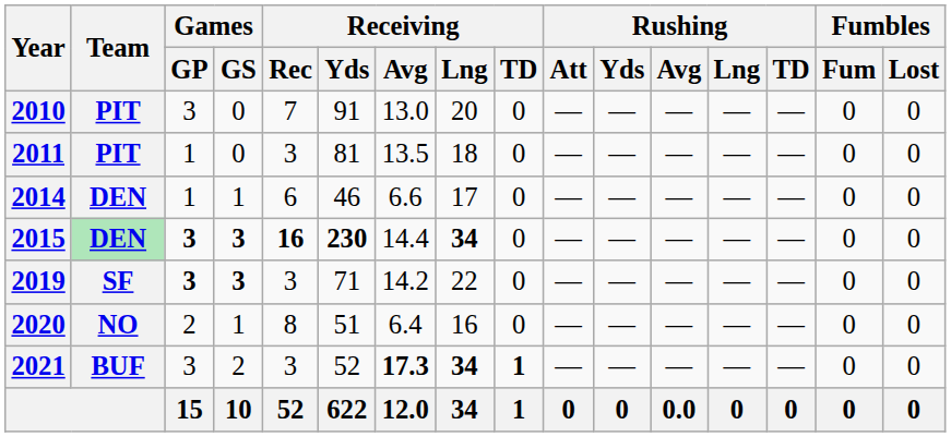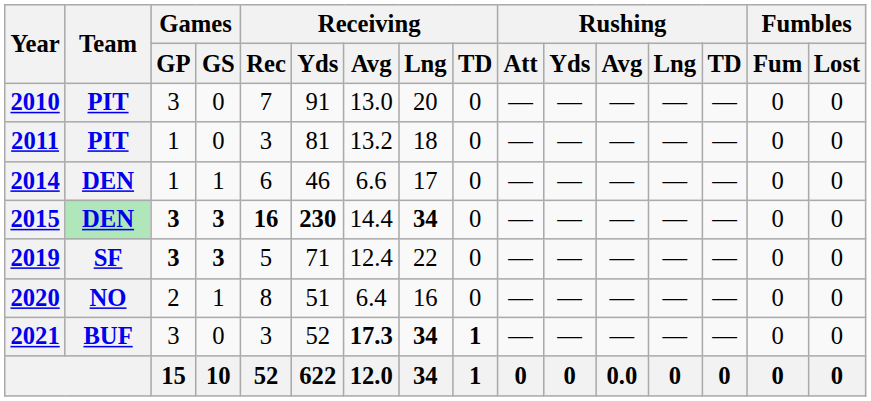2011 | Receiving / Avg: 13.5 -> 13.2
2019 | Receiving / Rec: 3 -> 5
2019 | Receiving / Avg: 14.2 -> 12.4
2021 | Games / GS: 2 -> 0
